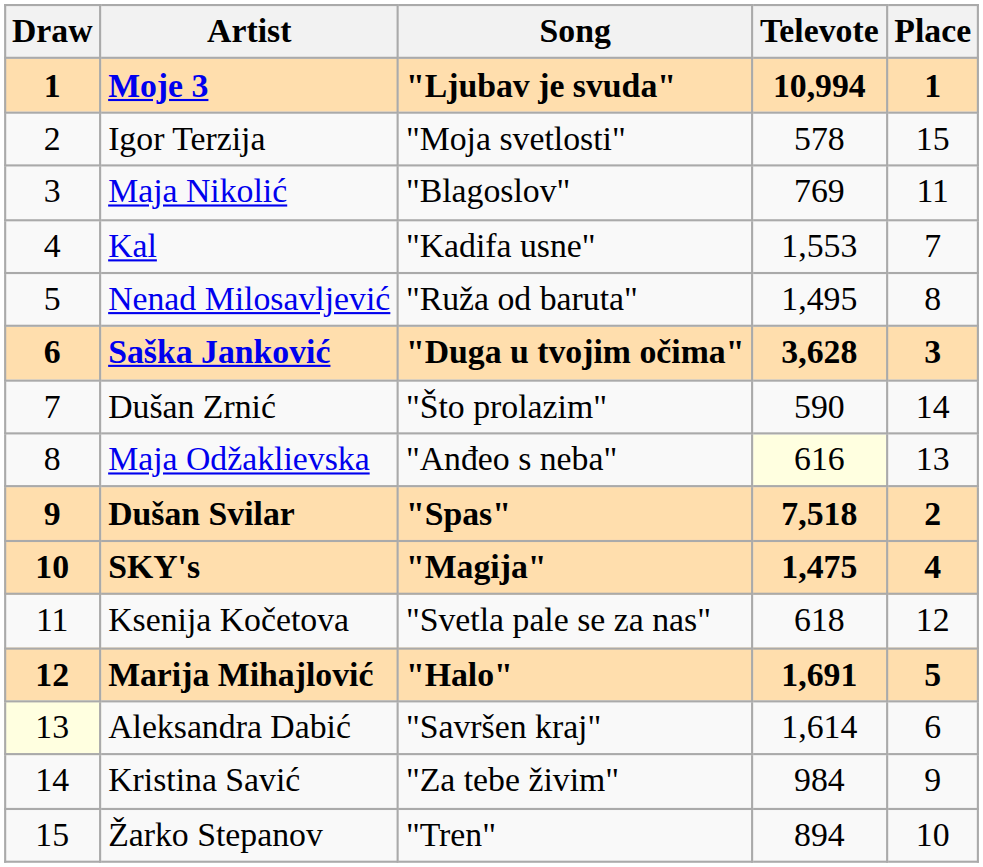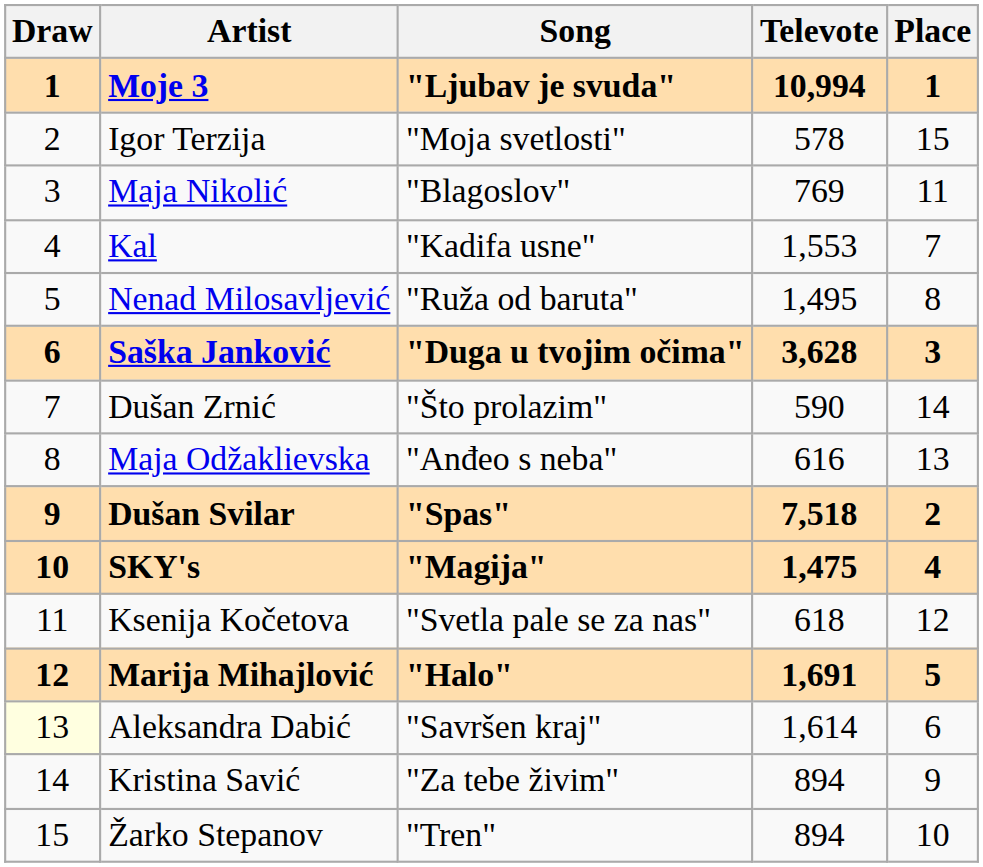Maja Odžaklievska | Televote: lightyellow background -> no background
Kristina Savić | Televote: 984 -> 894
